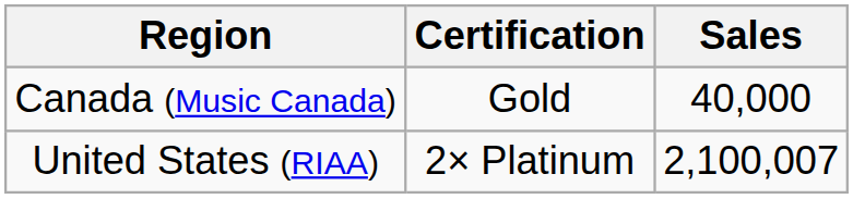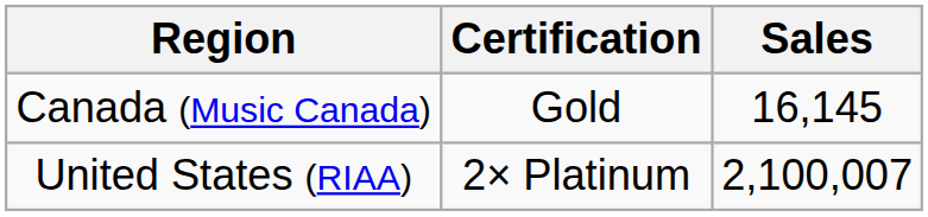Canada (Music Canada) | Sales: 40,000 -> 16,145
